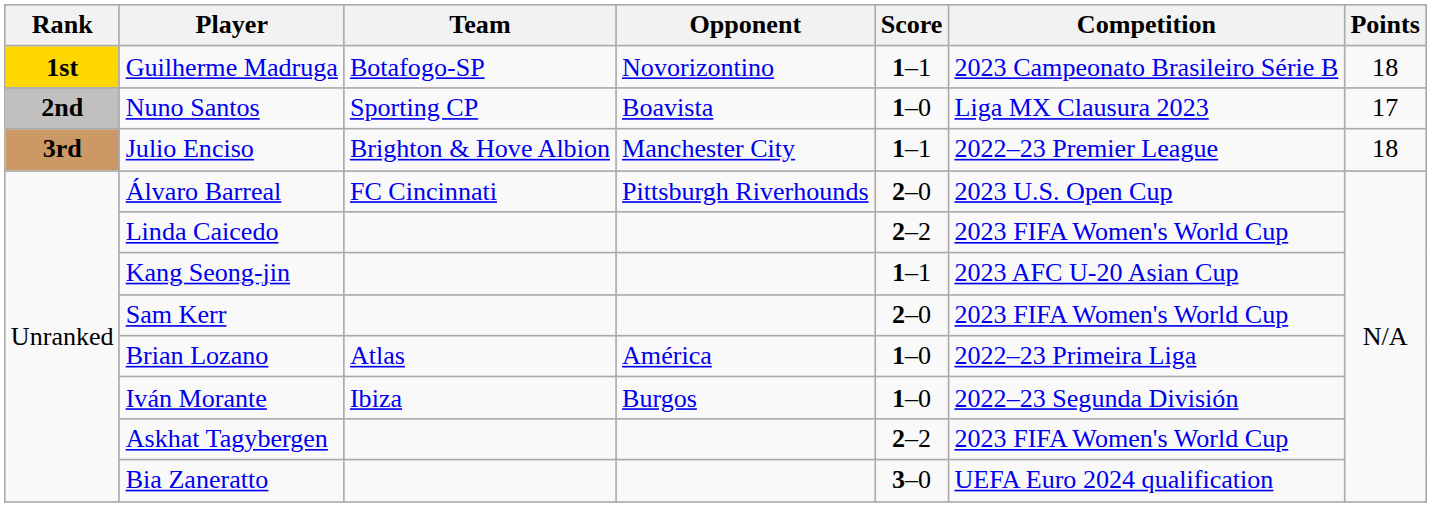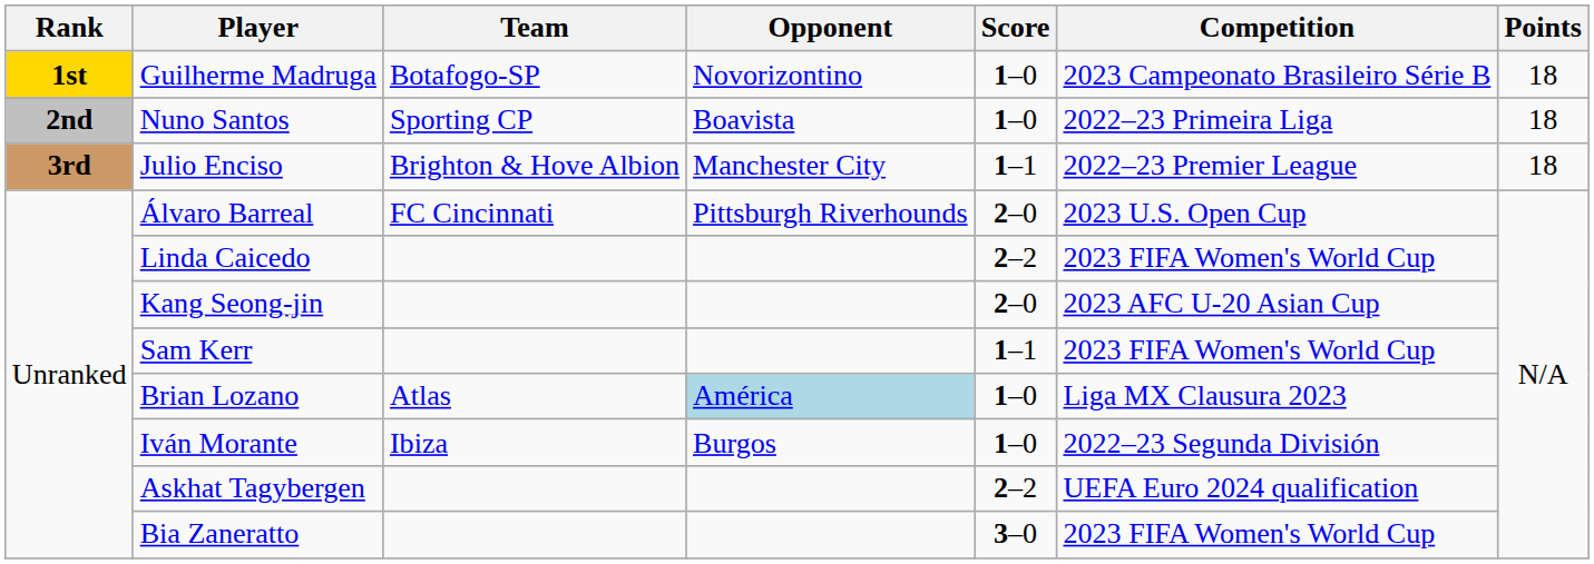Guilherme Madruga | Score: 1–1 -> 1–0
Nuno Santos | Competition: Liga MX Clausura 2023 -> 2022–23 Primeira Liga
Nuno Santos | Points: 17 -> 18
Kang Seong-jin | Score: 1–1 -> 2–0
Sam Kerr | Score: 2–0 -> 1–1
Brian Lozano | Opponent: no background -> lightblue background
Brian Lozano | Competition: 2022–23 Primeira Liga -> Liga MX Clausura 2023
Askhat Tagybergen | Competition: 2023 FIFA Women's World Cup -> UEFA Euro 2024 qualification
Bia Zaneratto | Competition: UEFA Euro 2024 qualification -> 2023 FIFA Women's World Cup
